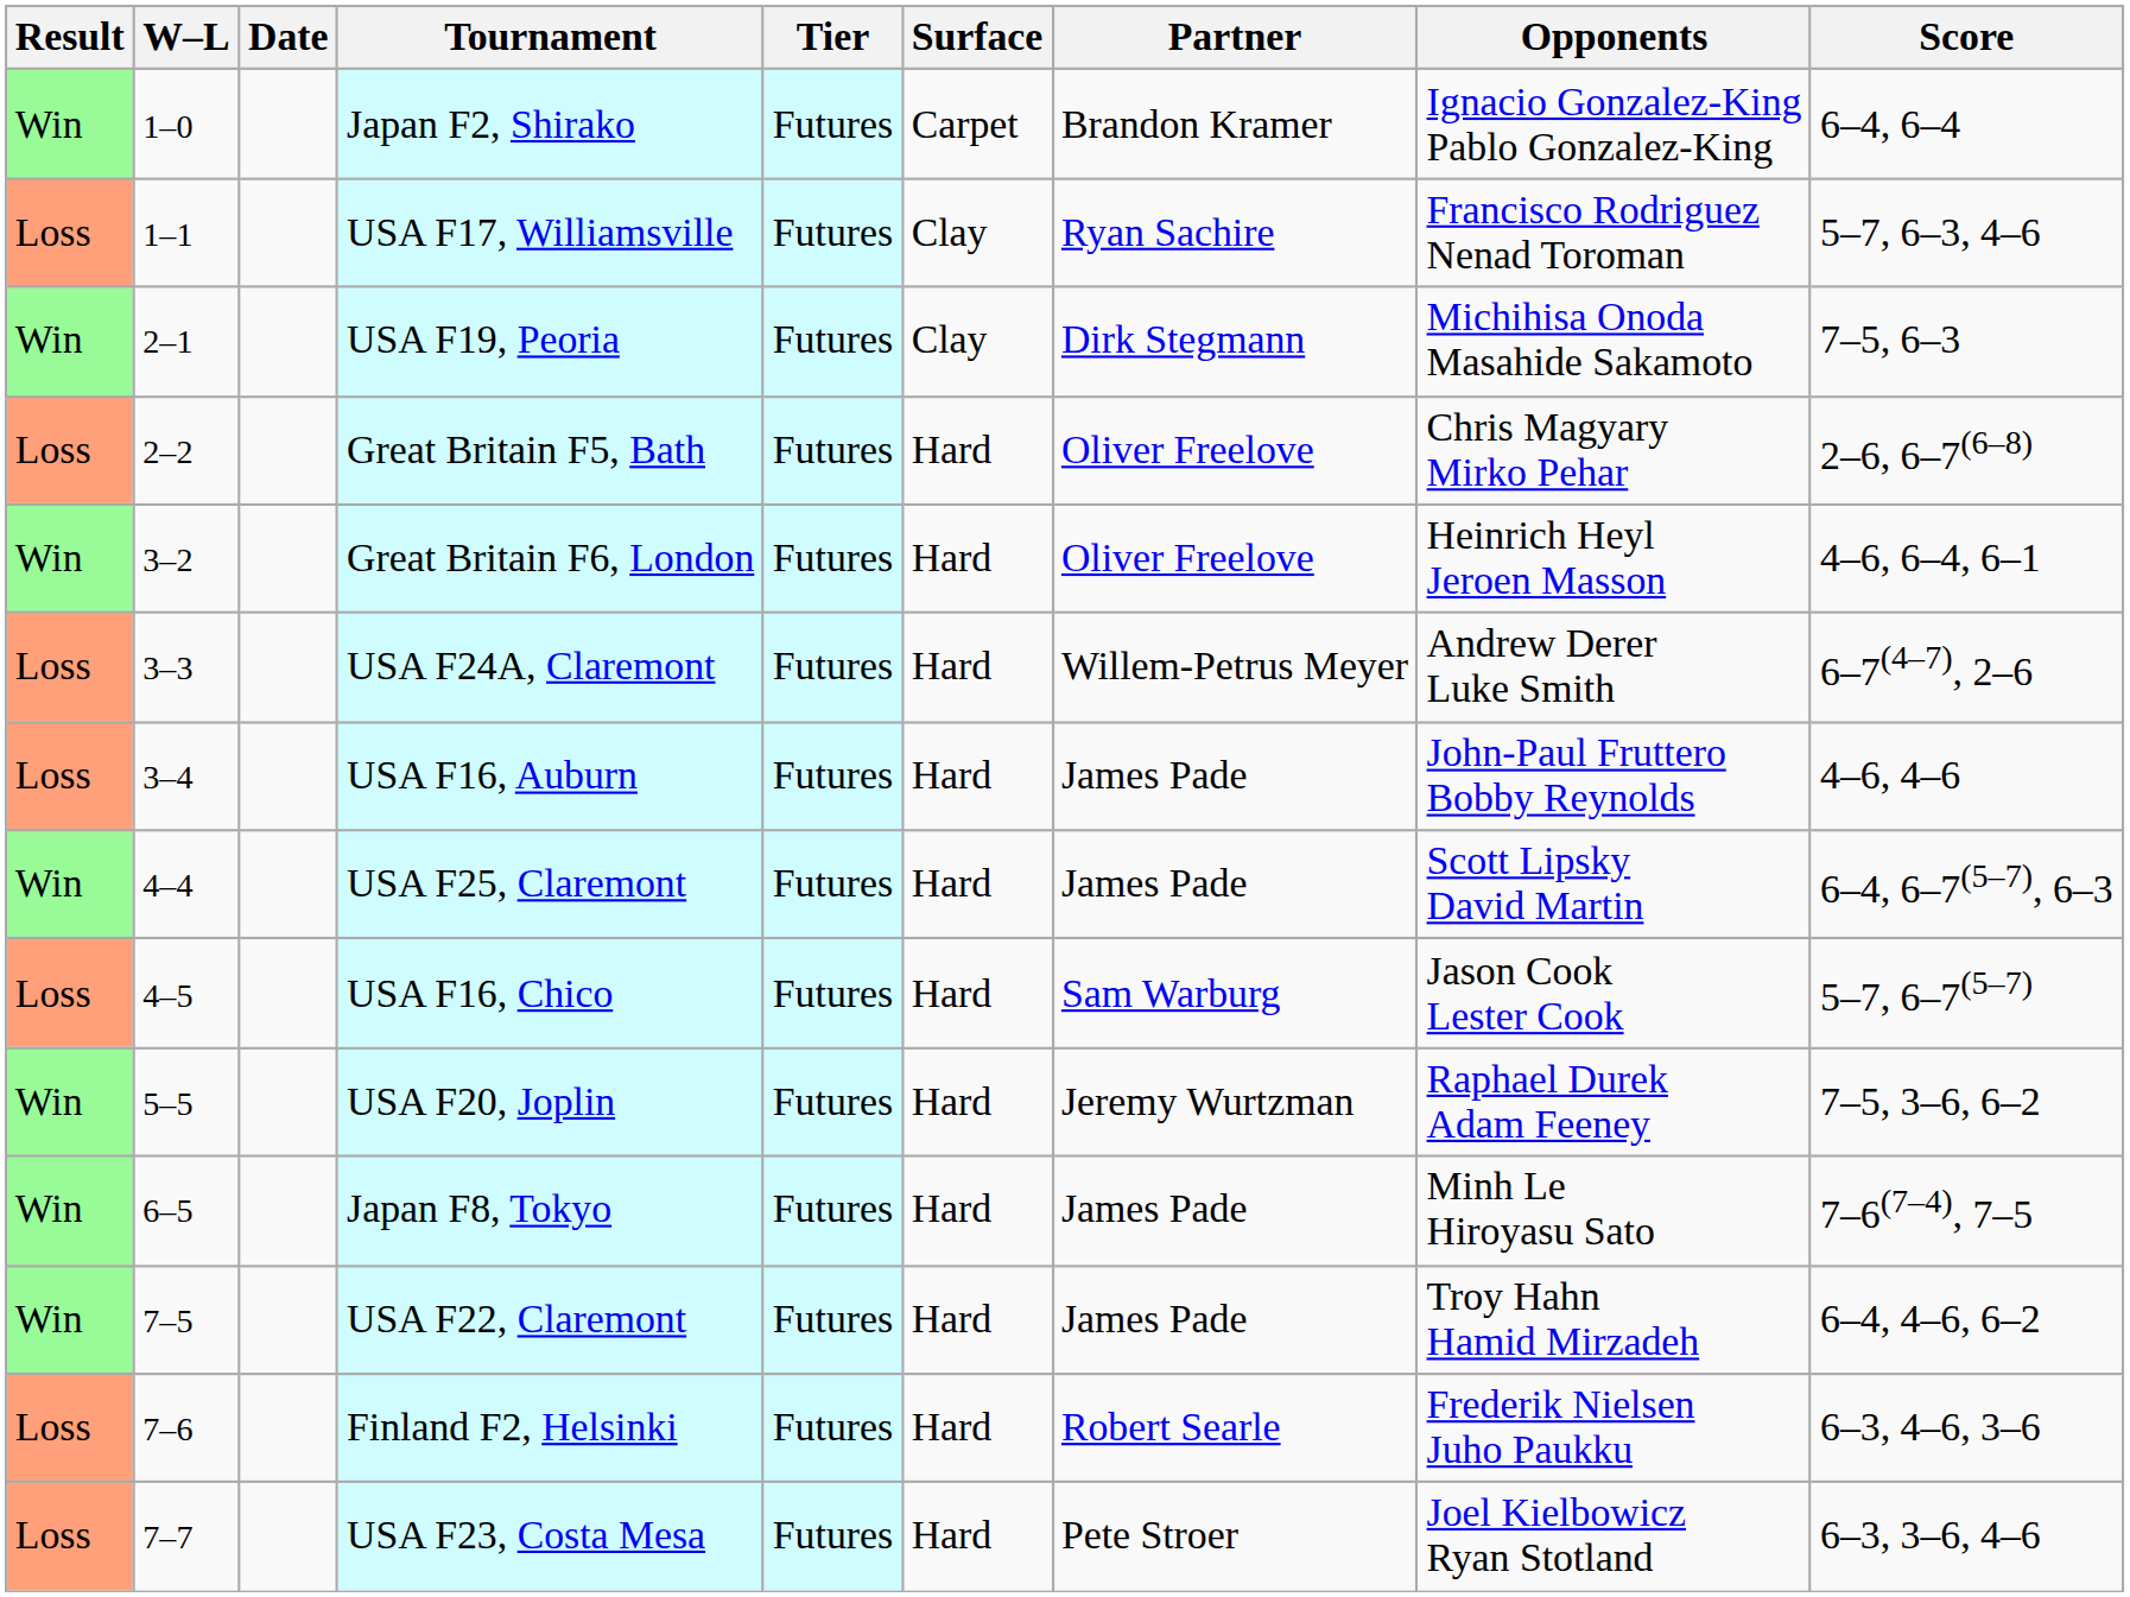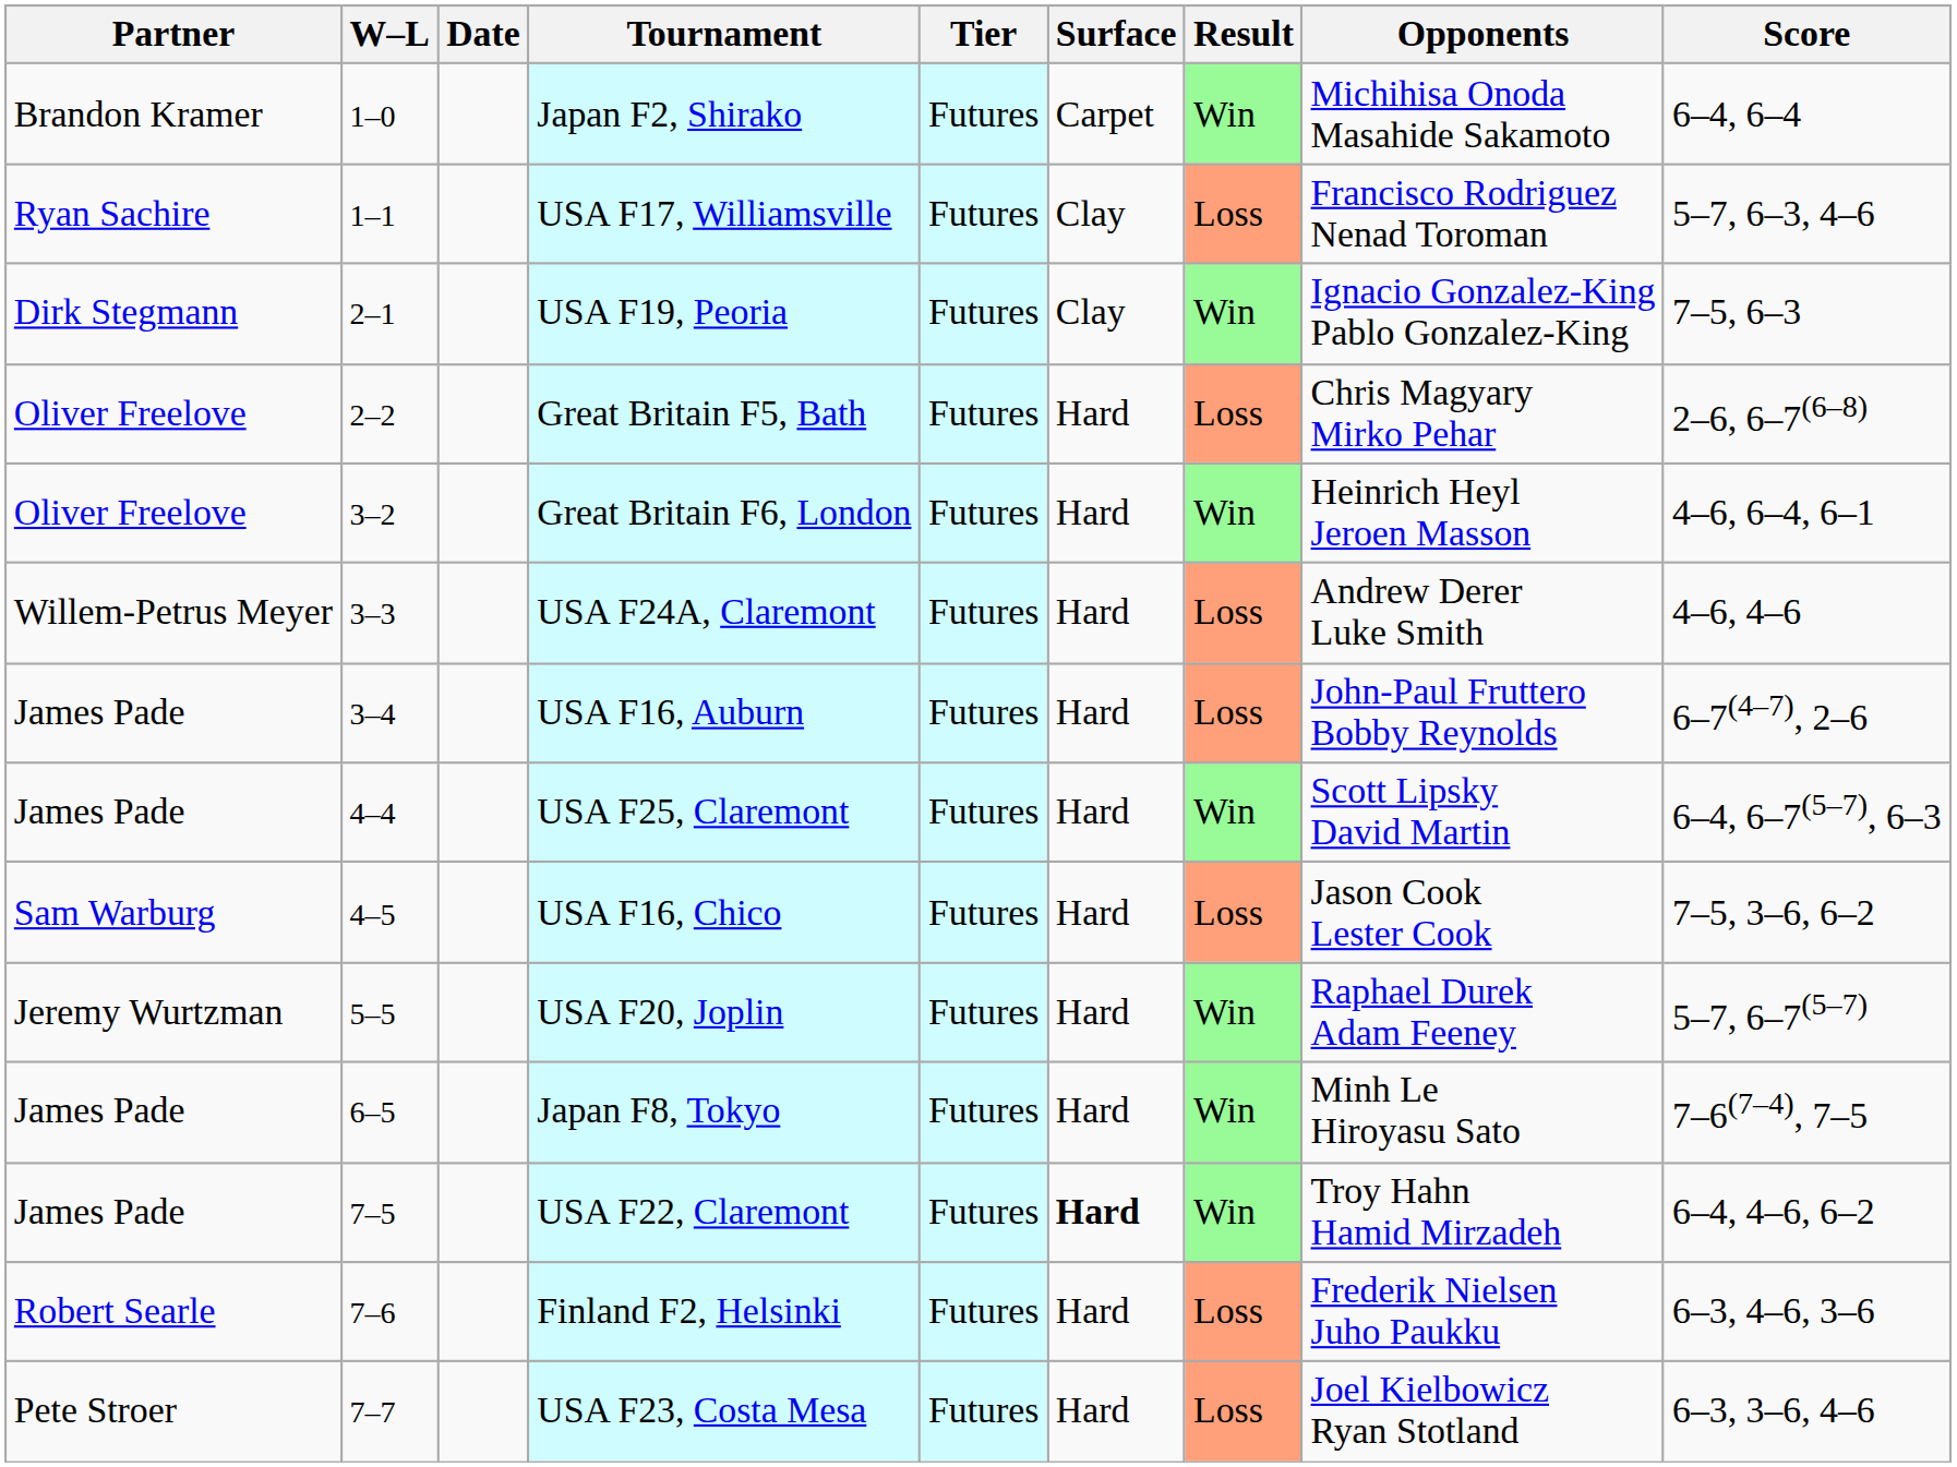columns swapped: Result <-> Partner
Japan F2, Shirako | Opponents: Ignacio Gonzalez-King Pablo Gonzalez-King -> Michihisa Onoda Masahide Sakamoto
USA F19, Peoria | Opponents: Michihisa Onoda Masahide Sakamoto -> Ignacio Gonzalez-King Pablo Gonzalez-King
USA F24A, Claremont | Score: 6–7(4–7), 2–6 -> 4–6, 4–6
USA F16, Auburn | Score: 4–6, 4–6 -> 6–7(4–7), 2–6
USA F16, Chico | Score: 5–7, 6–7(5–7) -> 7–5, 3–6, 6–2
USA F20, Joplin | Score: 7–5, 3–6, 6–2 -> 5–7, 6–7(5–7)
USA F22, Claremont | Surface: normal -> bold
